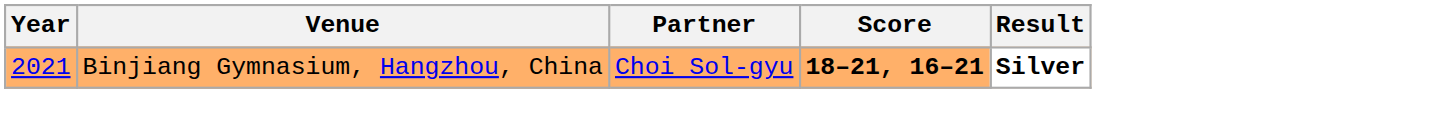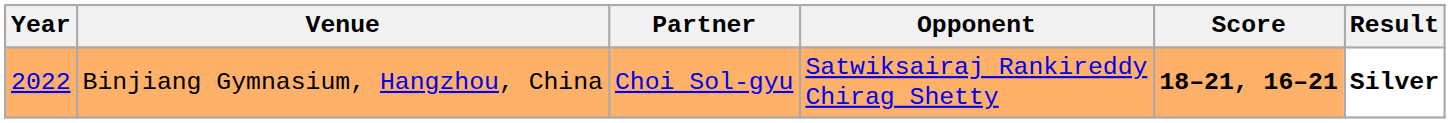+ column: Opponent | Satwiksairaj Rankireddy Chirag Shetty
Binjiang Gymnasium, Hangzhou, China | Year: 2021 -> 2022
